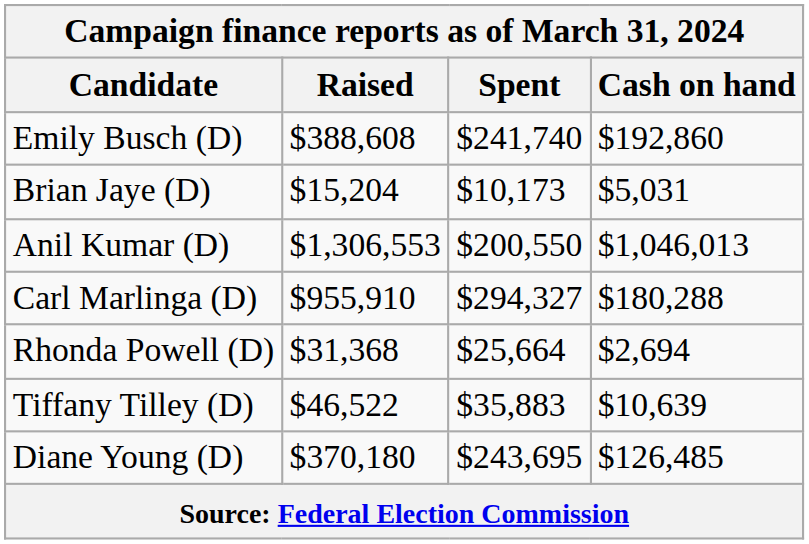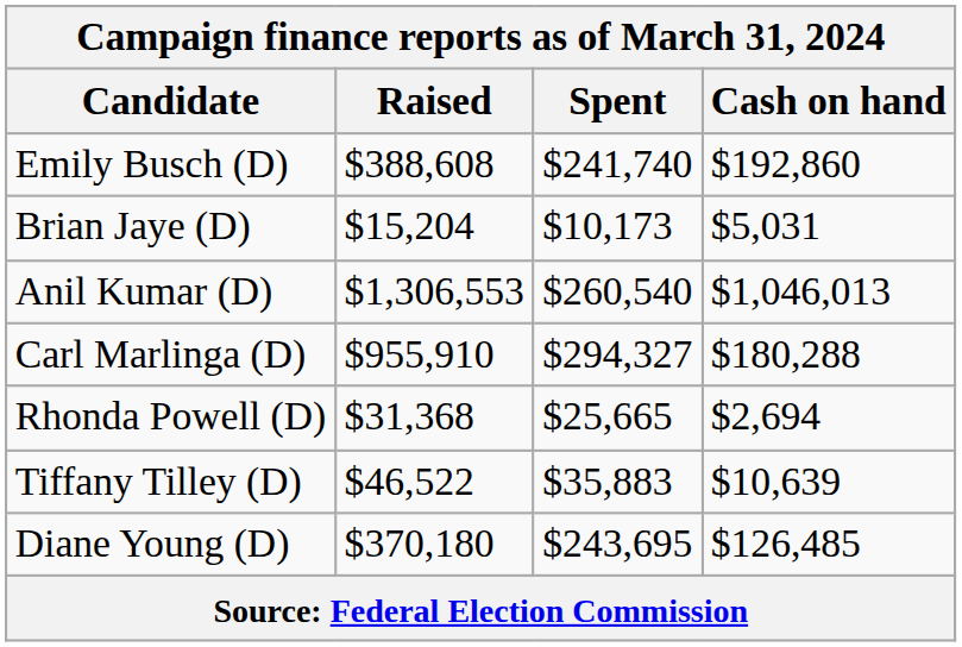Anil Kumar (D) | Spent: $200,550 -> $260,540
Rhonda Powell (D) | Spent: $25,664 -> $25,665
